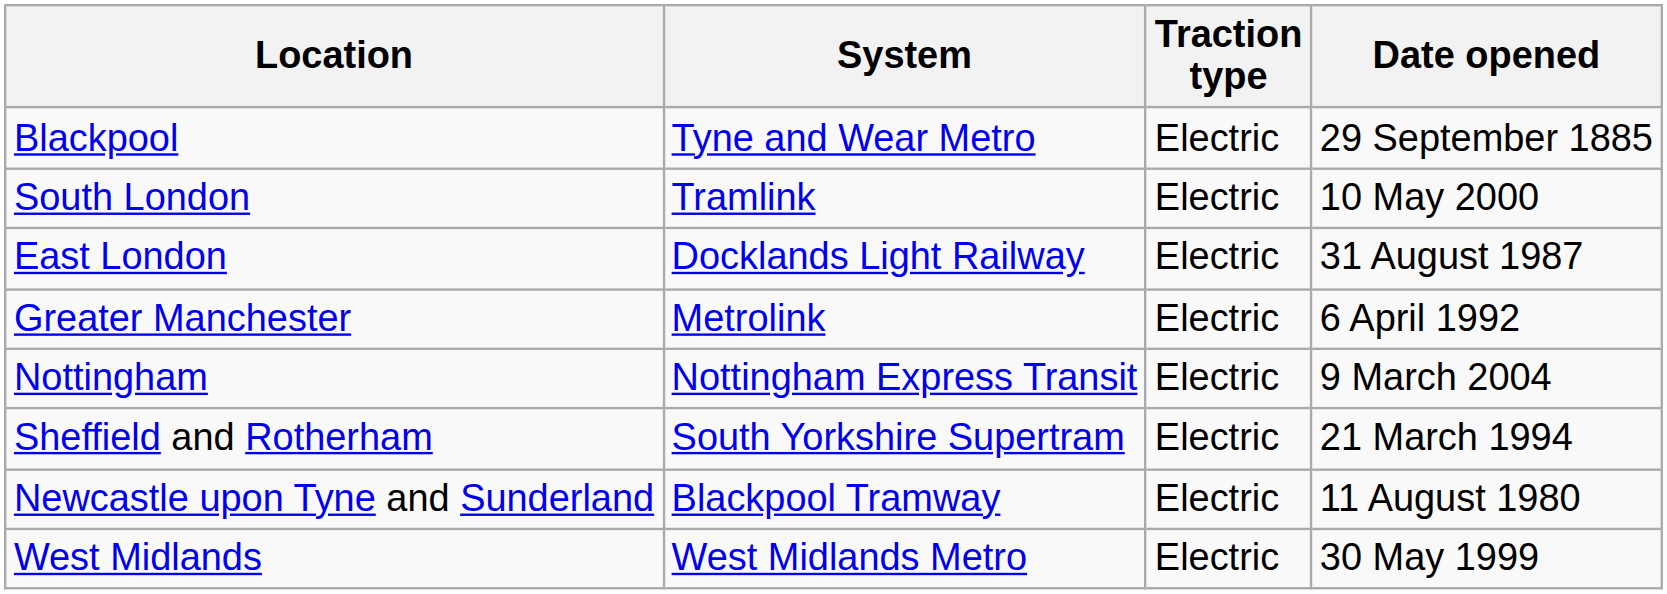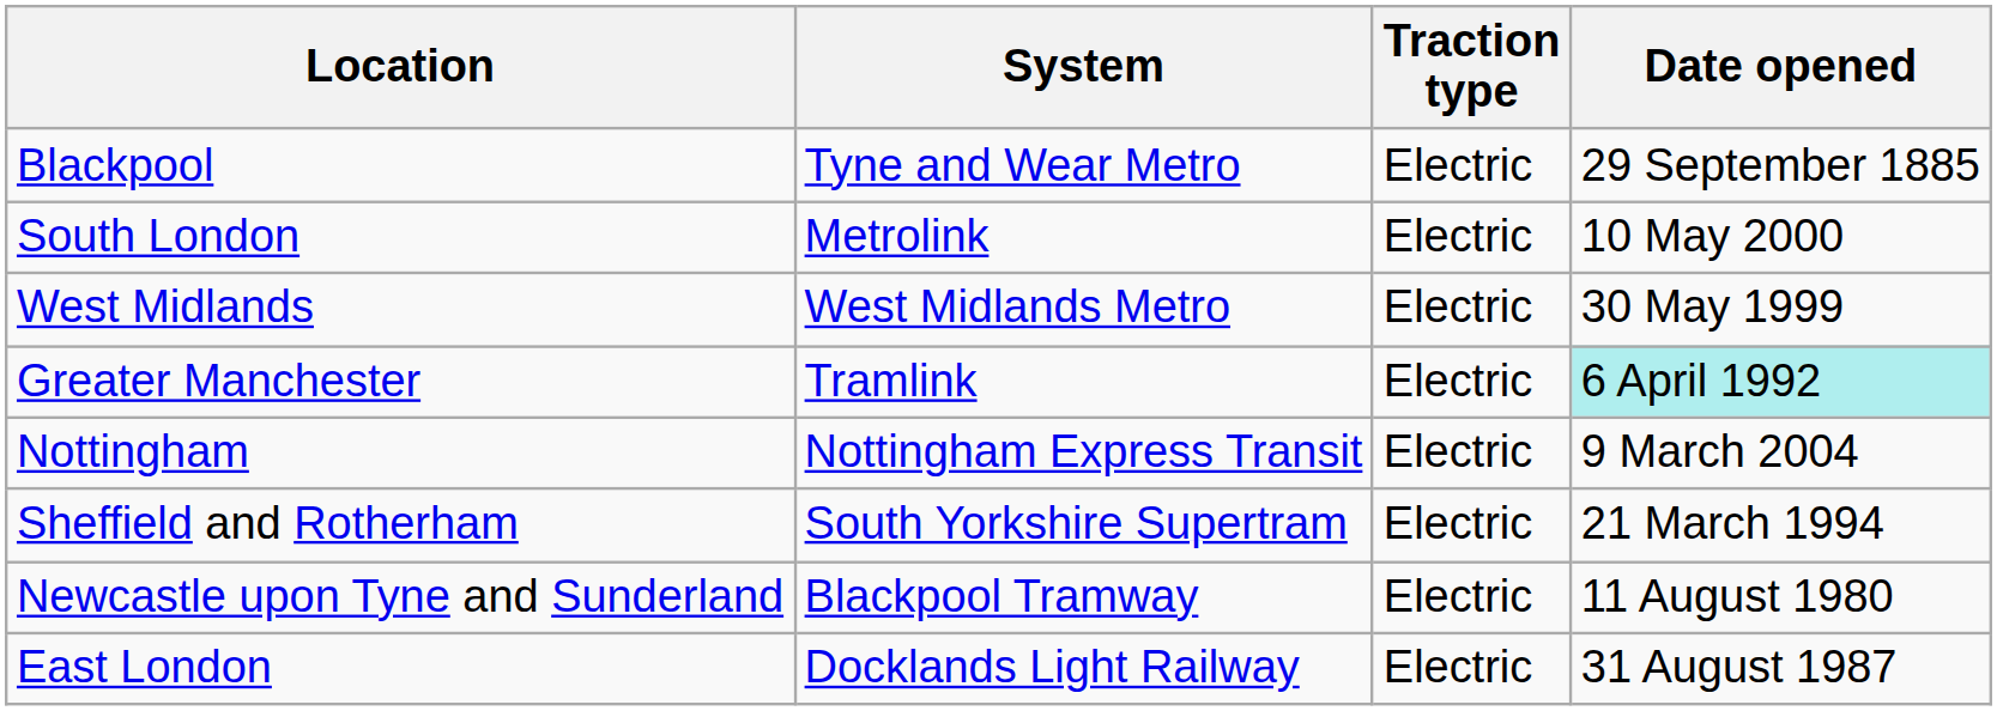South London | System: Tramlink -> Metrolink
rows swapped: East London <-> West Midlands
Greater Manchester | System: Metrolink -> Tramlink
Greater Manchester | Date opened: no background -> paleturquoise background
